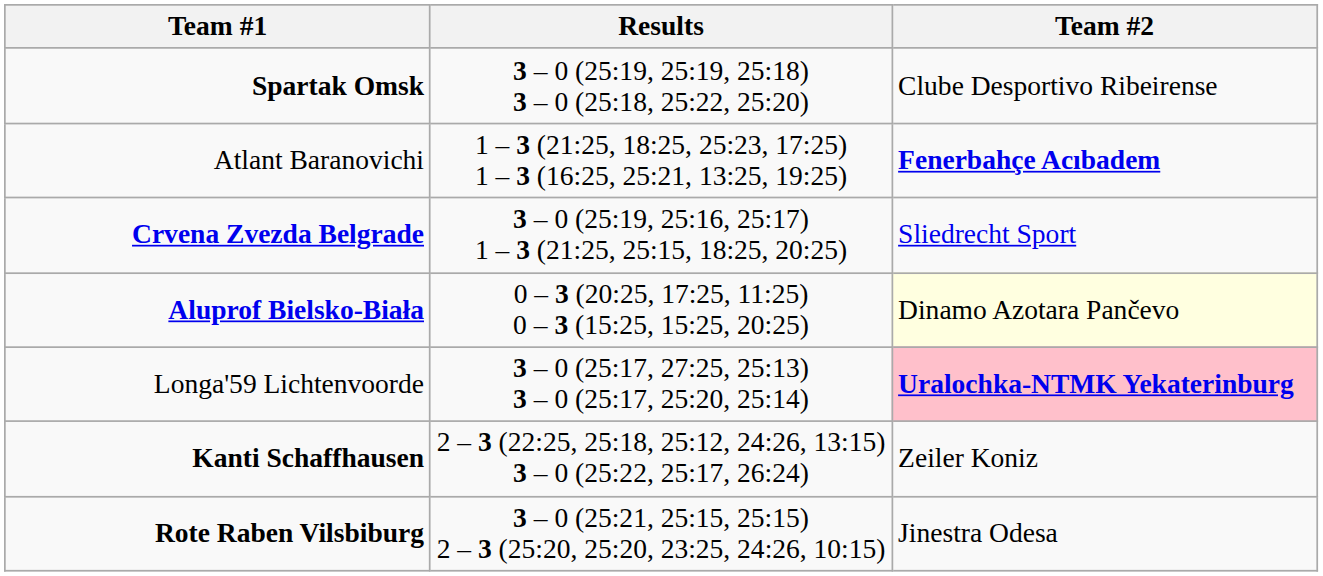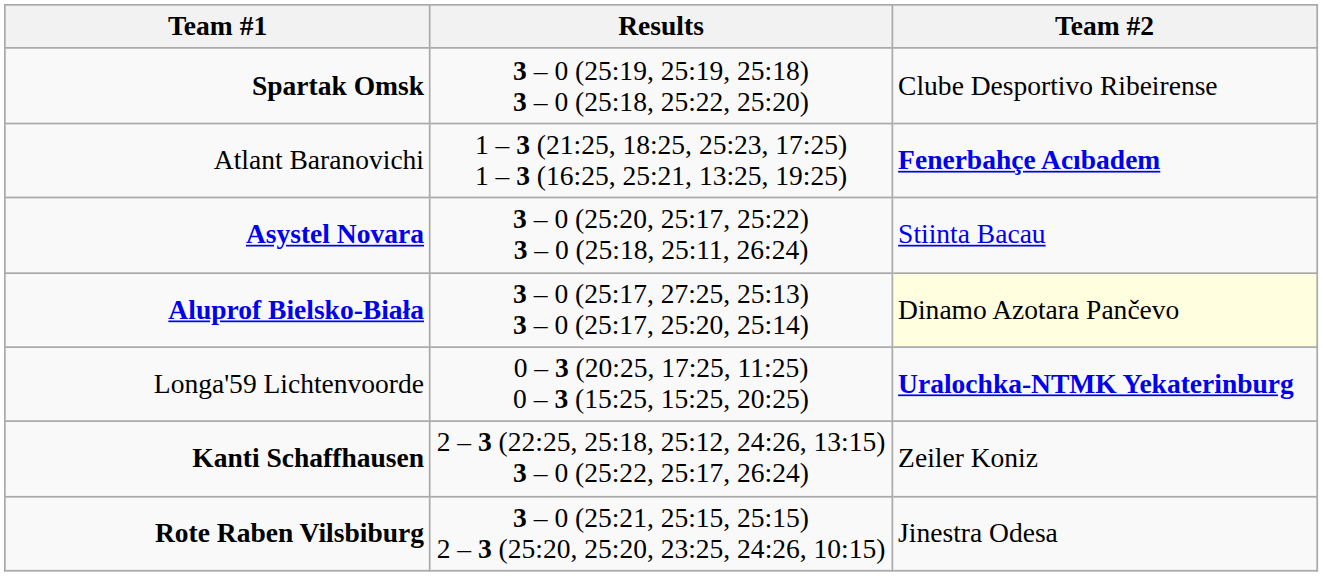+ row: Asystel Novara | 3 – 0 (25:20, 25:17, 25:22) 3 – 0 (25:18, 25:11, 26:24) | Stiinta Bacau
- row: Crvena Zvezda Belgrade | 3 – 0 (25:19, 25:16, 25:17) 1 – 3 (21:25, 25:15, 18:25, 20:25) | Sliedrecht Sport
Aluprof Bielsko-Biała | Results: 0 – 3 (20:25, 17:25, 11:25) 0 – 3 (15:25, 15:25, 20:25) -> 3 – 0 (25:17, 27:25, 25:13) 3 – 0 (25:17, 25:20, 25:14)
Longa'59 Lichtenvoorde | Results: 3 – 0 (25:17, 27:25, 25:13) 3 – 0 (25:17, 25:20, 25:14) -> 0 – 3 (20:25, 17:25, 11:25) 0 – 3 (15:25, 15:25, 20:25)
Longa'59 Lichtenvoorde | Team #2: pink background -> no background
